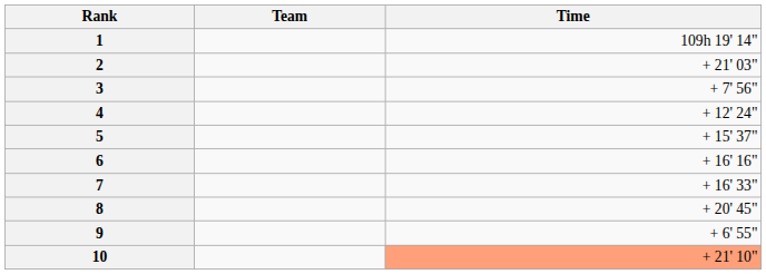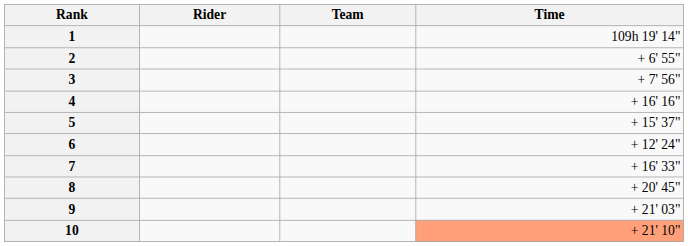+ column: Rider
2 | Time: + 21' 03" -> + 6' 55"
4 | Time: + 12' 24" -> + 16' 16"
6 | Time: + 16' 16" -> + 12' 24"
9 | Time: + 6' 55" -> + 21' 03"
